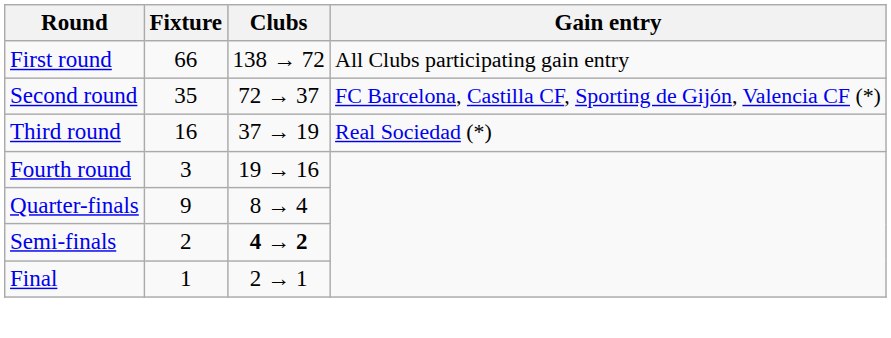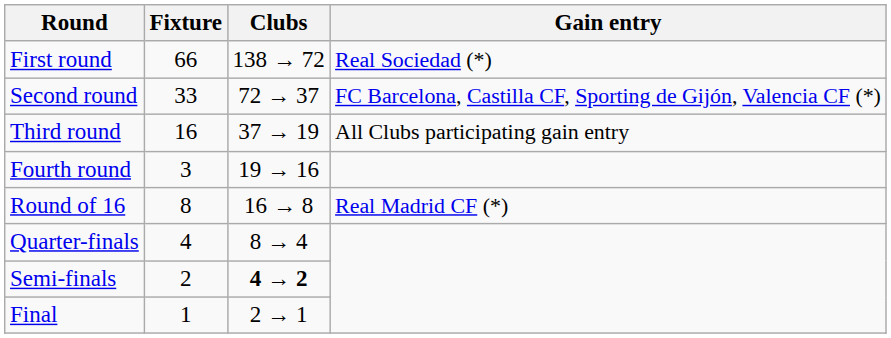First round | Gain entry: All Clubs participating gain entry -> Real Sociedad (*)
Second round | Fixture: 35 -> 33
Third round | Gain entry: Real Sociedad (*) -> All Clubs participating gain entry
+ row: Round of 16 | 8 | 16 → 8 | Real Madrid CF (*)
Quarter-finals | Fixture: 9 -> 4
